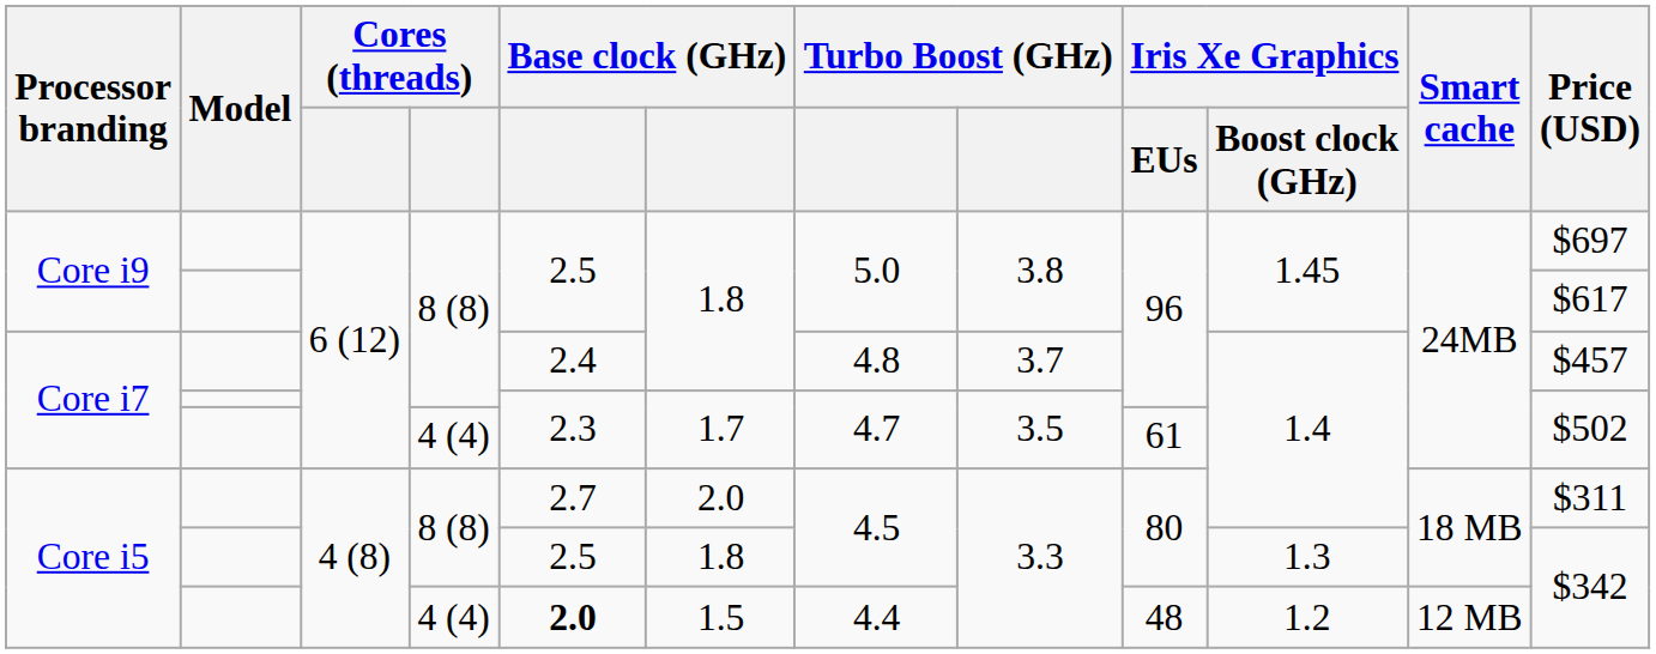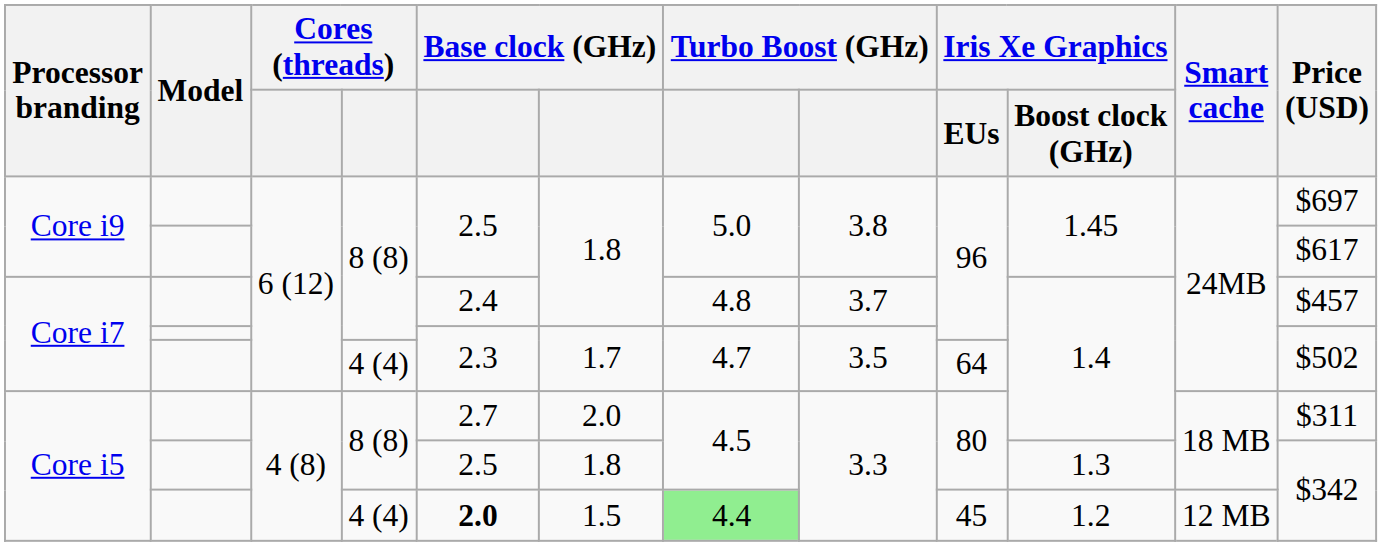Core i7 / 4 (4) | Iris Xe Graphics / EUs: 61 -> 64
Core i5 / 4 (4) | column 7: no background -> lightgreen background
Core i5 / 4 (4) | Iris Xe Graphics / EUs: 48 -> 45
